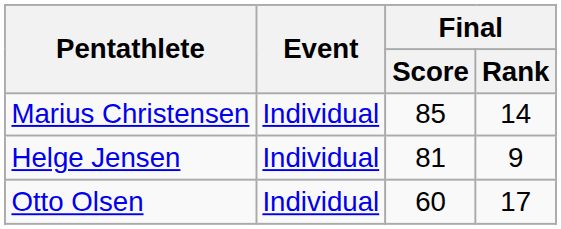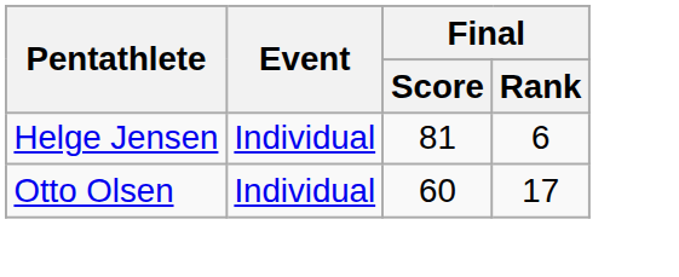- row: Marius Christensen | Individual | 85 | 14
Helge Jensen | Final / Rank: 9 -> 6
